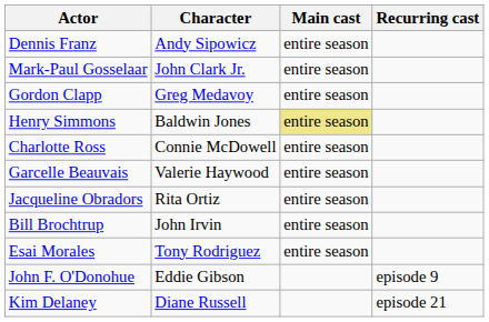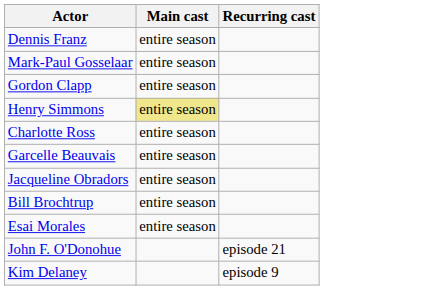- column: Character | Andy Sipowicz | John Clark Jr. | Greg Medavoy | Baldwin Jones | Connie McDowell | Valerie Haywood | Rita Ortiz | John Irvin | Tony Rodriguez | Eddie Gibson | Diane Russell
John F. O'Donohue | Recurring cast: episode 9 -> episode 21
Kim Delaney | Recurring cast: episode 21 -> episode 9
